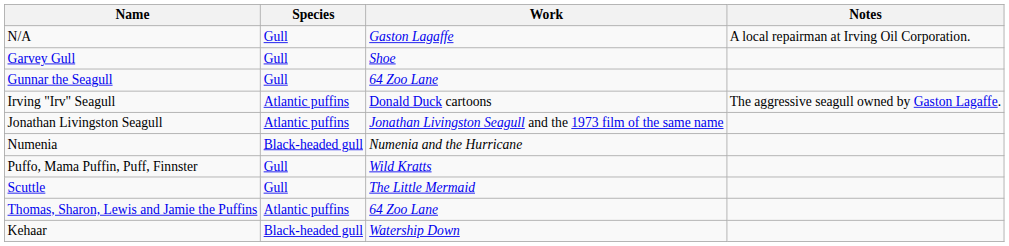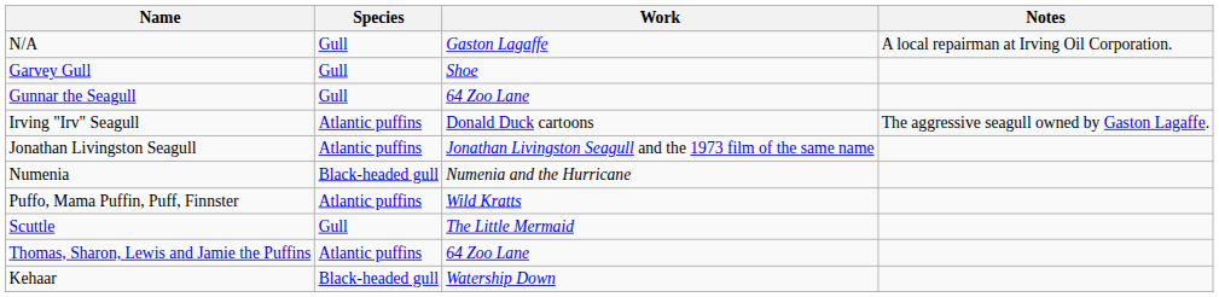Puffo, Mama Puffin, Puff, Finnster | Species: Gull -> Atlantic puffins
